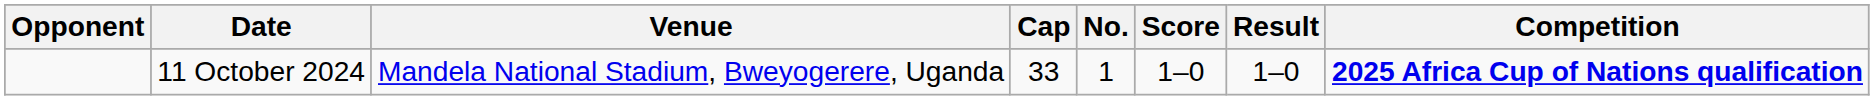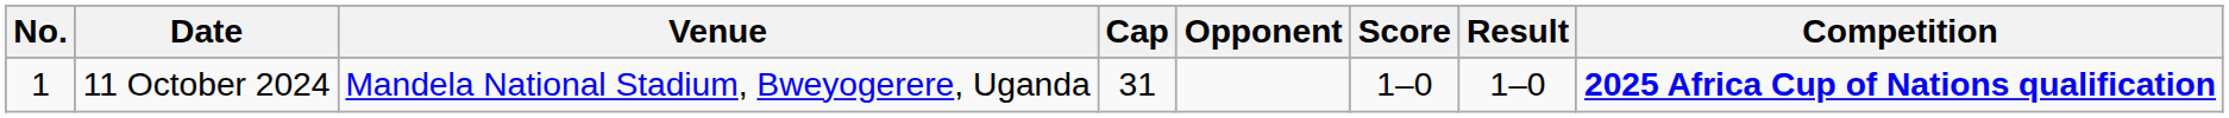columns swapped: No. <-> Opponent
11 October 2024 | Cap: 33 -> 31
